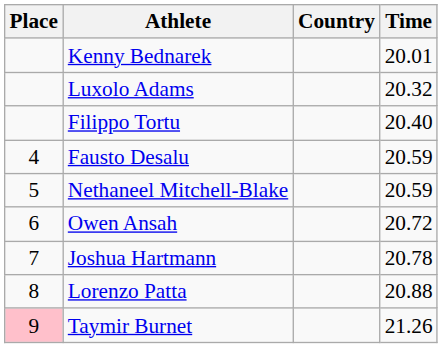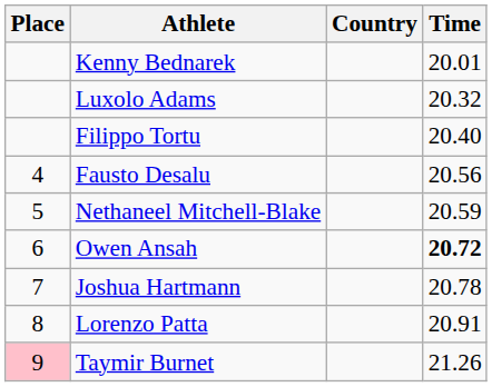Fausto Desalu | Time: 20.59 -> 20.56
Owen Ansah | Time: normal -> bold
Lorenzo Patta | Time: 20.88 -> 20.91
